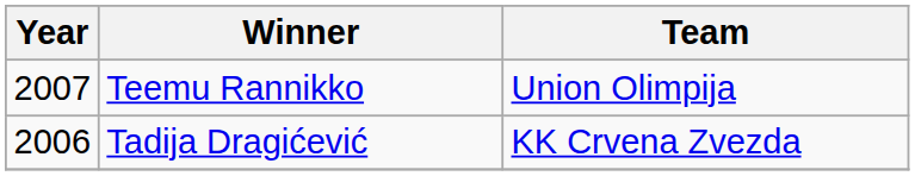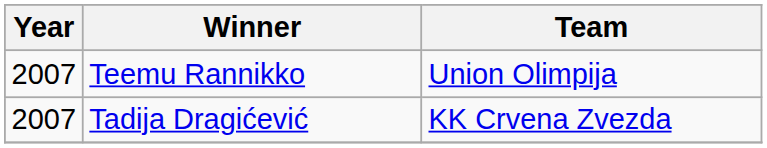Tadija Dragićević | Year: 2006 -> 2007
